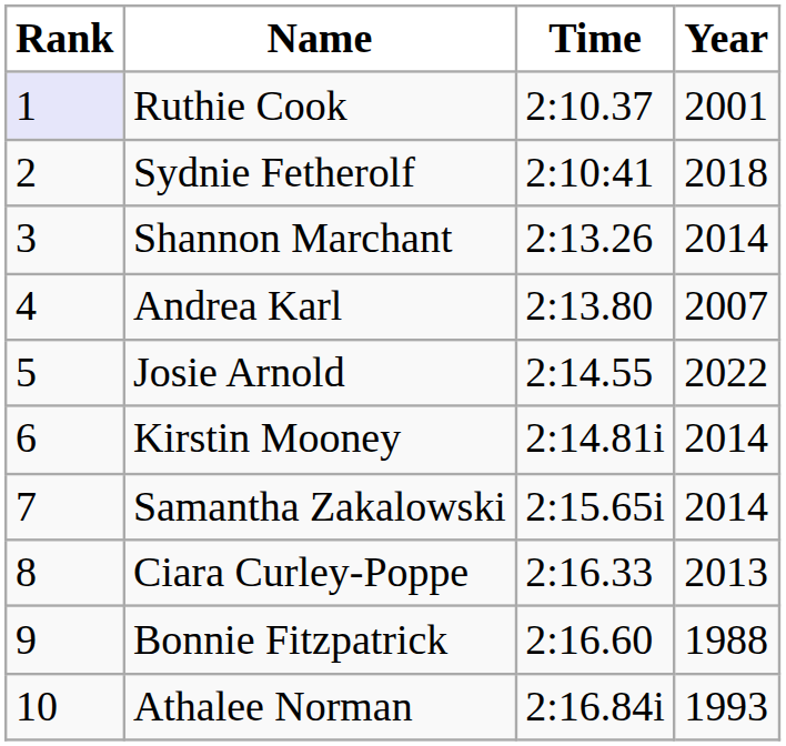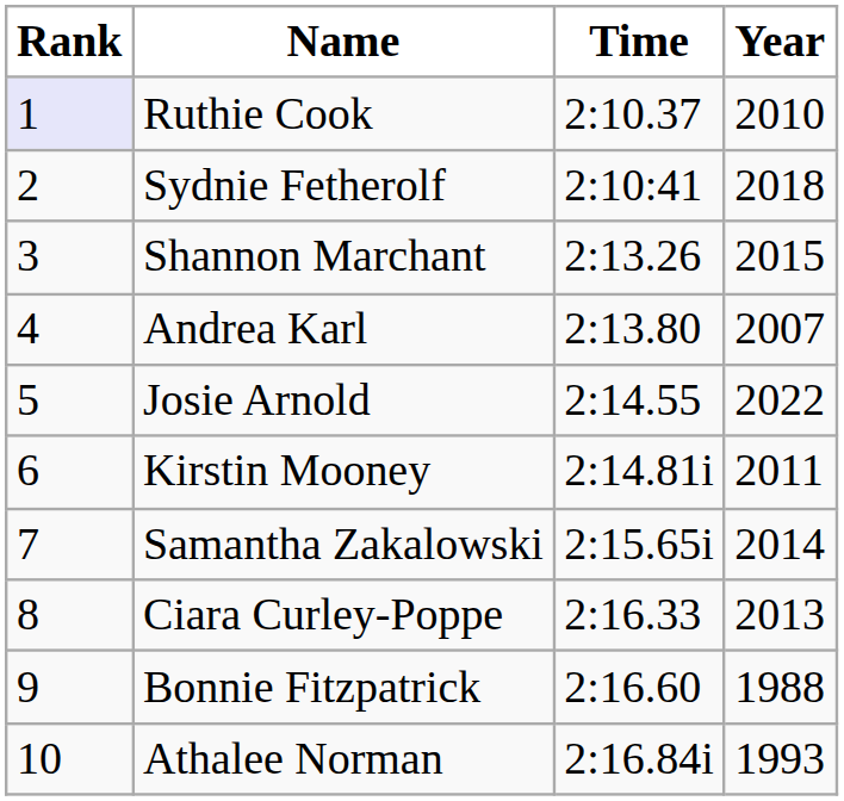Ruthie Cook | Year: 2001 -> 2010
Shannon Marchant | Year: 2014 -> 2015
Kirstin Mooney | Year: 2014 -> 2011
